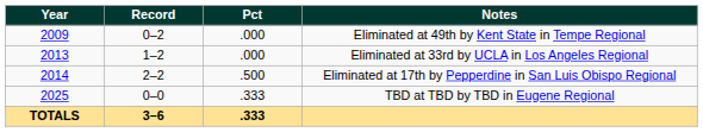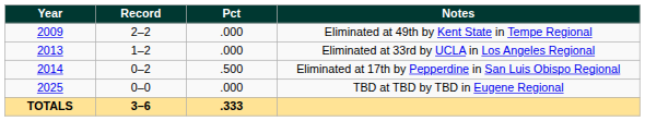Eliminated at 49th by Kent State in Tempe Regional | Record: 0–2 -> 2–2
Eliminated at 17th by Pepperdine in San Luis Obispo Regional | Record: 2–2 -> 0–2
TBD at TBD by TBD in Eugene Regional | Pct: .333 -> .000
